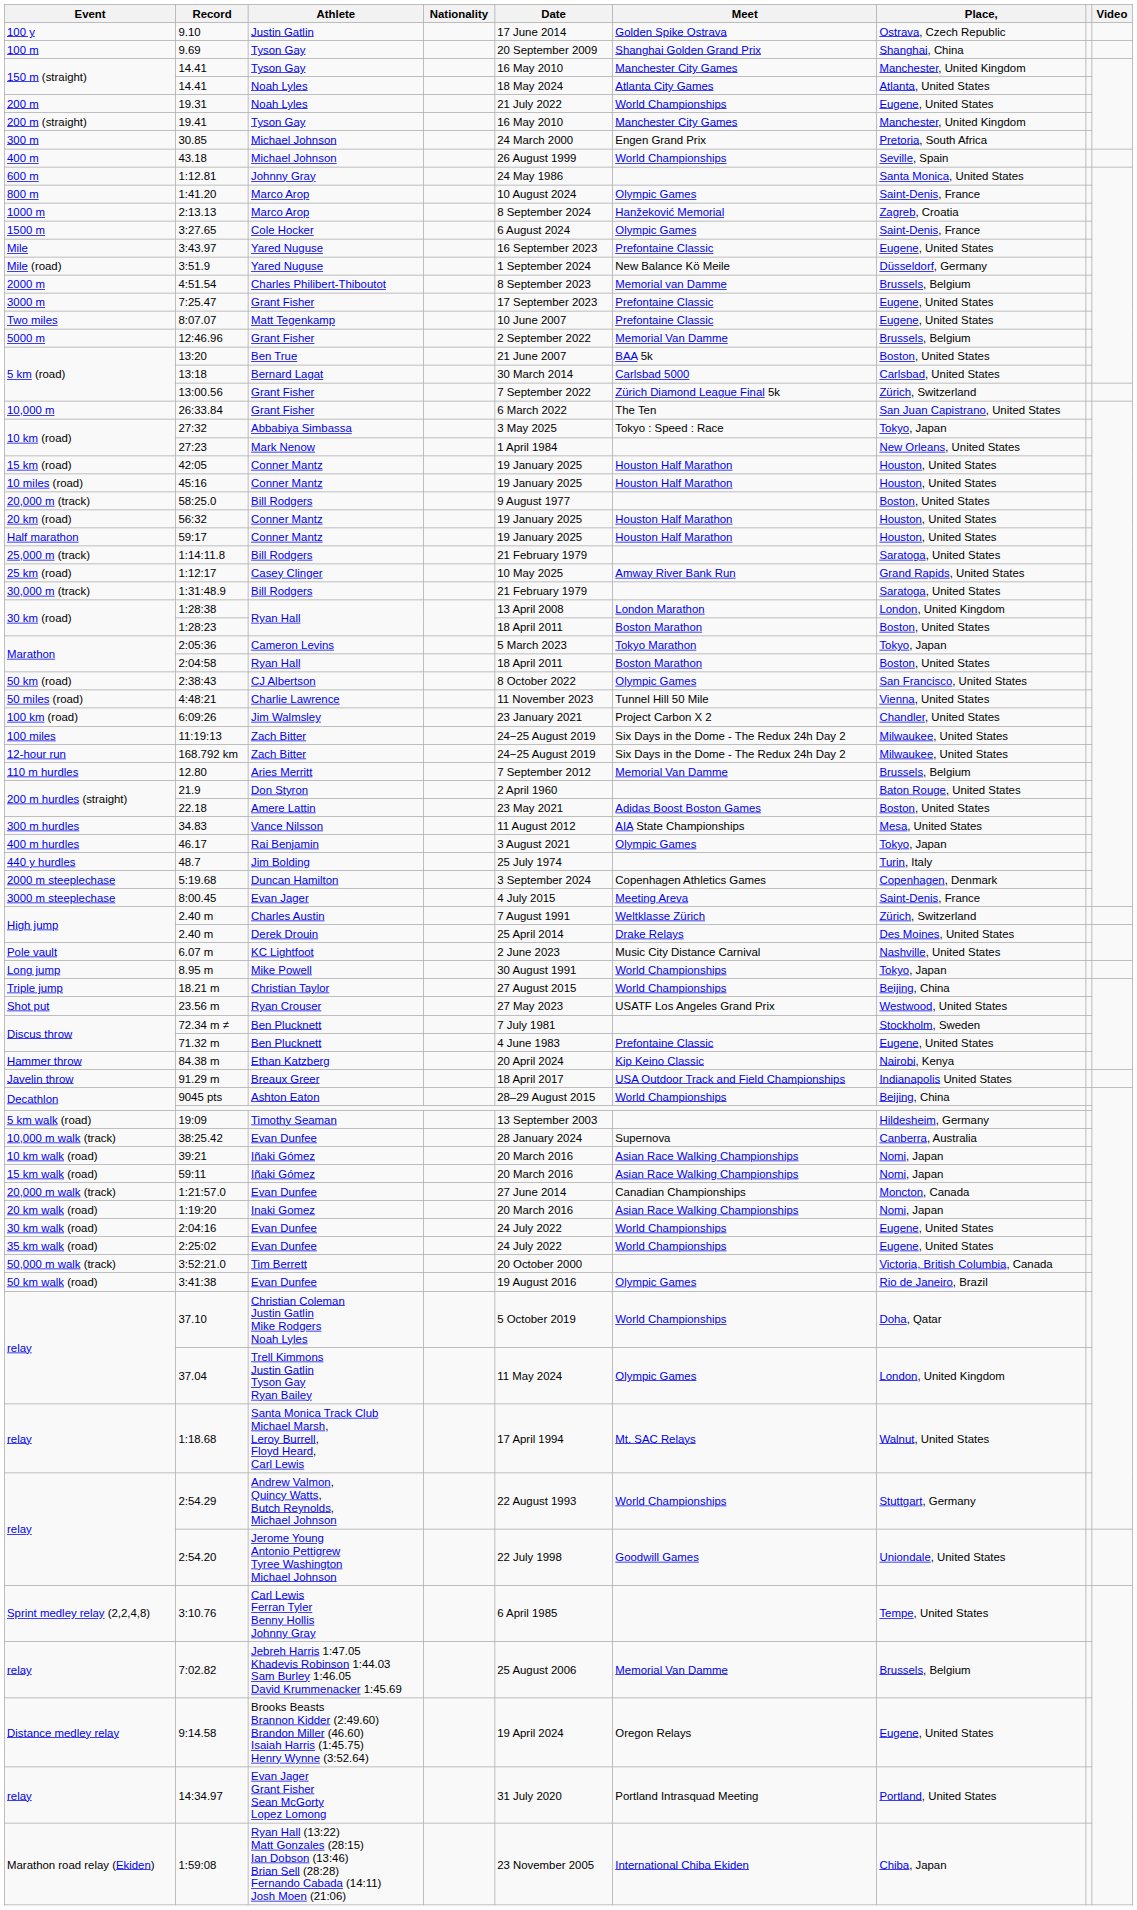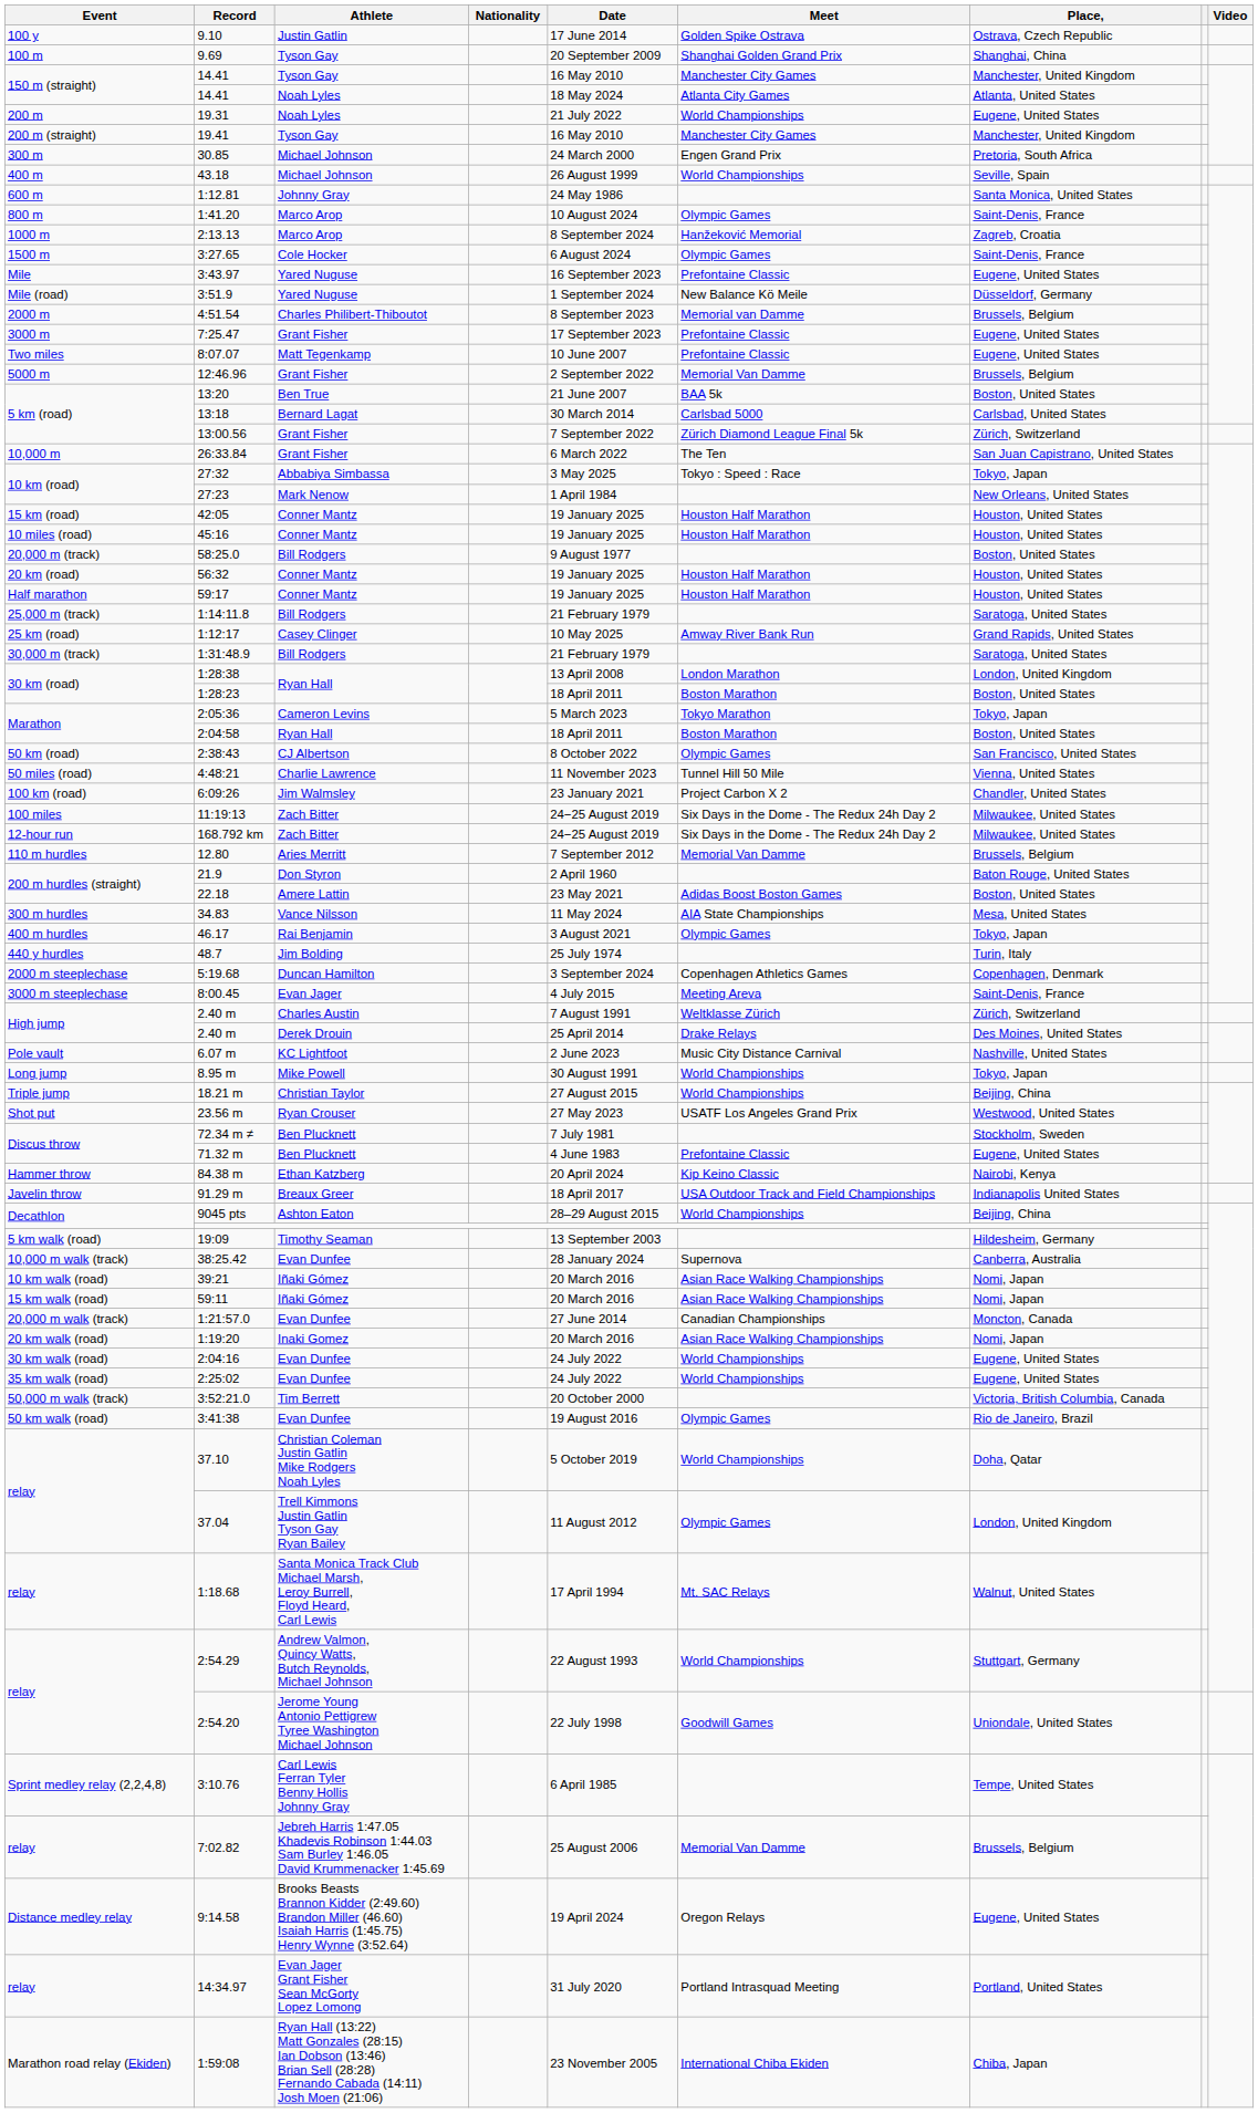34.83 | Date: 11 August 2012 -> 11 May 2024
37.04 | Date: 11 May 2024 -> 11 August 2012
